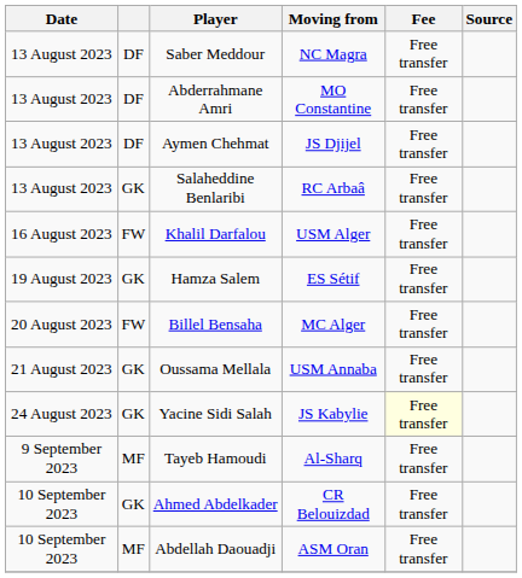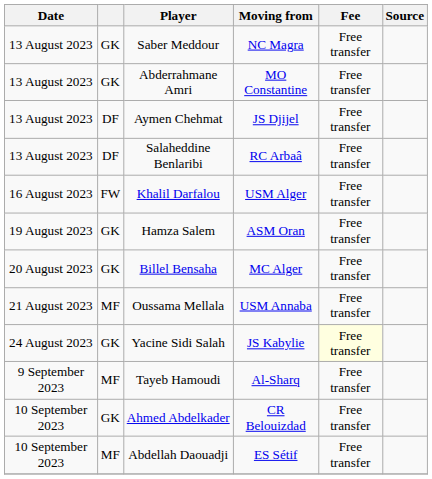Saber Meddour | column 2: DF -> GK
Abderrahmane Amri | column 2: DF -> GK
Salaheddine Benlaribi | column 2: GK -> DF
Hamza Salem | Moving from: ES Sétif -> ASM Oran
Billel Bensaha | column 2: FW -> GK
Oussama Mellala | column 2: GK -> MF
Abdellah Daouadji | Moving from: ASM Oran -> ES Sétif
